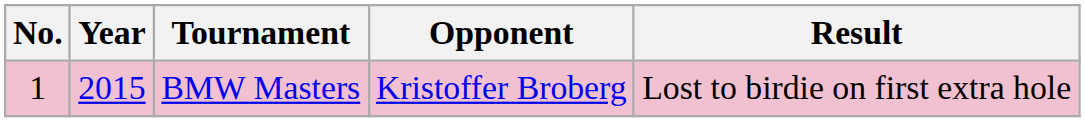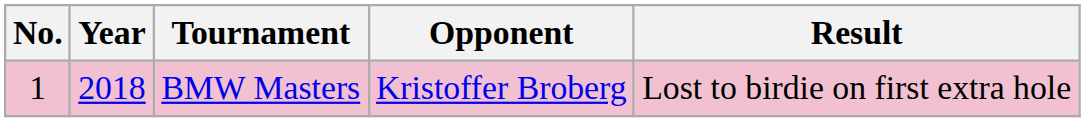BMW Masters | Year: 2015 -> 2018
